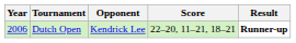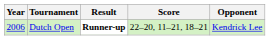columns swapped: Opponent <-> Result
